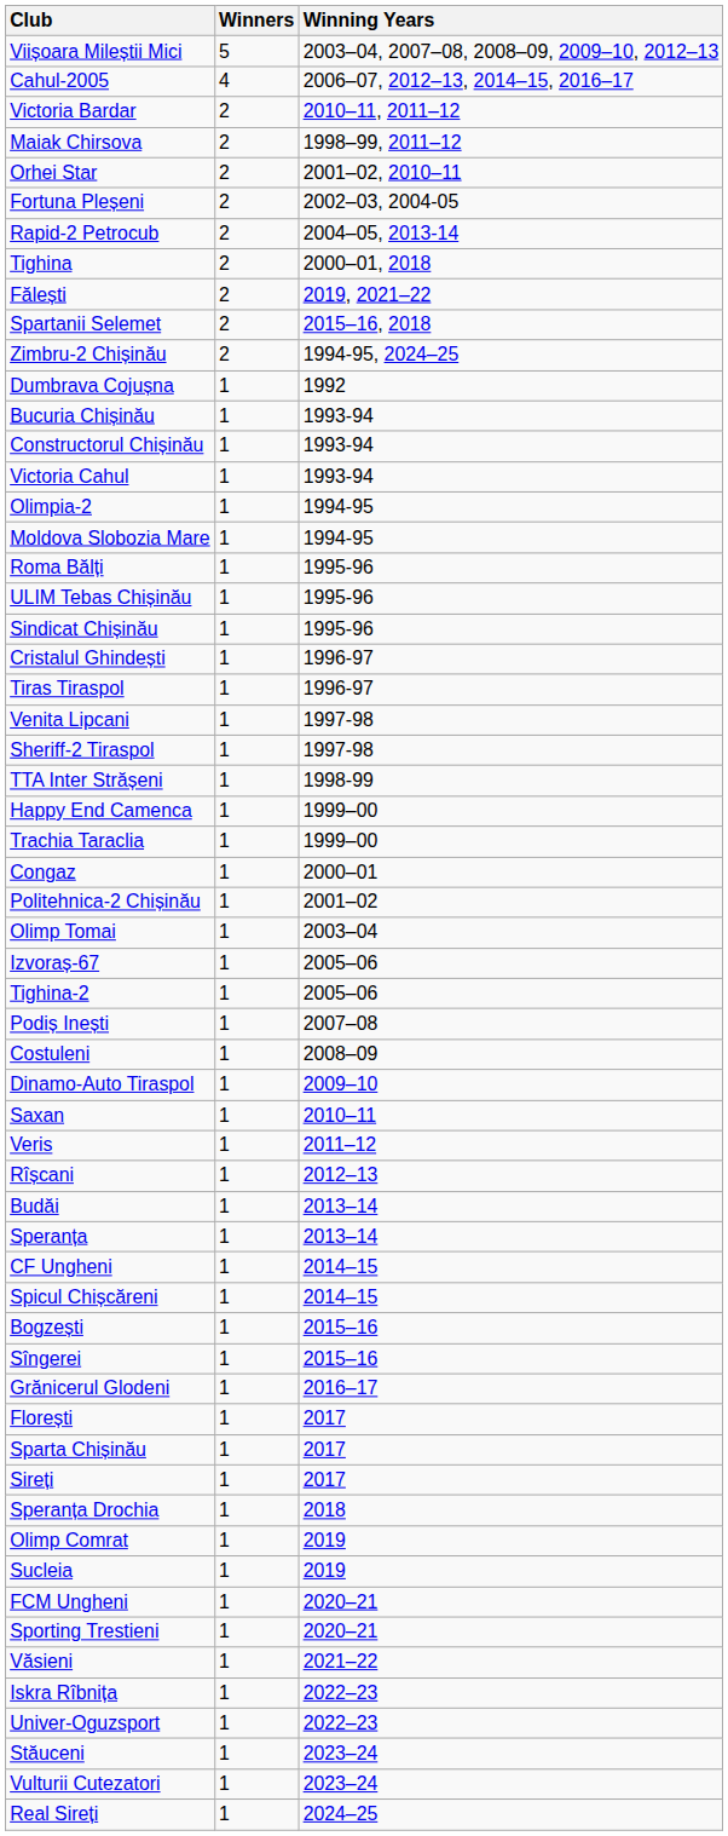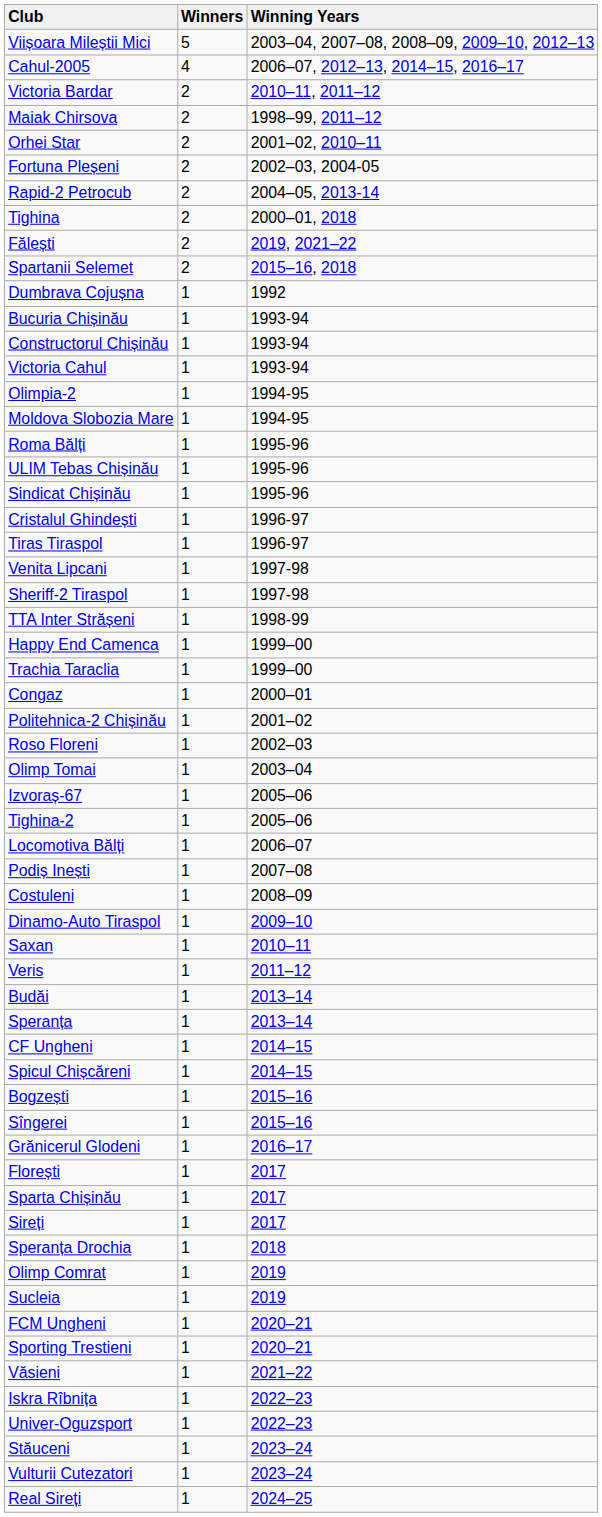- row: Zimbru-2 Chișinău | 2 | 1994-95, 2024–25
+ row: Roso Floreni | 1 | 2002–03
+ row: Locomotiva Bălți | 1 | 2006–07
- row: Rîșcani | 1 | 2012–13
